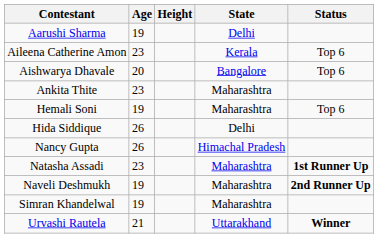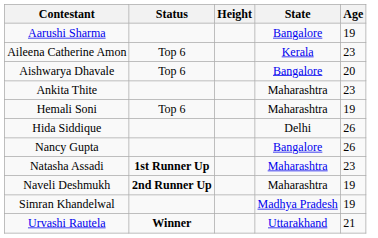columns swapped: Age <-> Status
Aarushi Sharma | State: Delhi -> Bangalore
Nancy Gupta | State: Himachal Pradesh -> Bangalore
Simran Khandelwal | State: Maharashtra -> Madhya Pradesh
